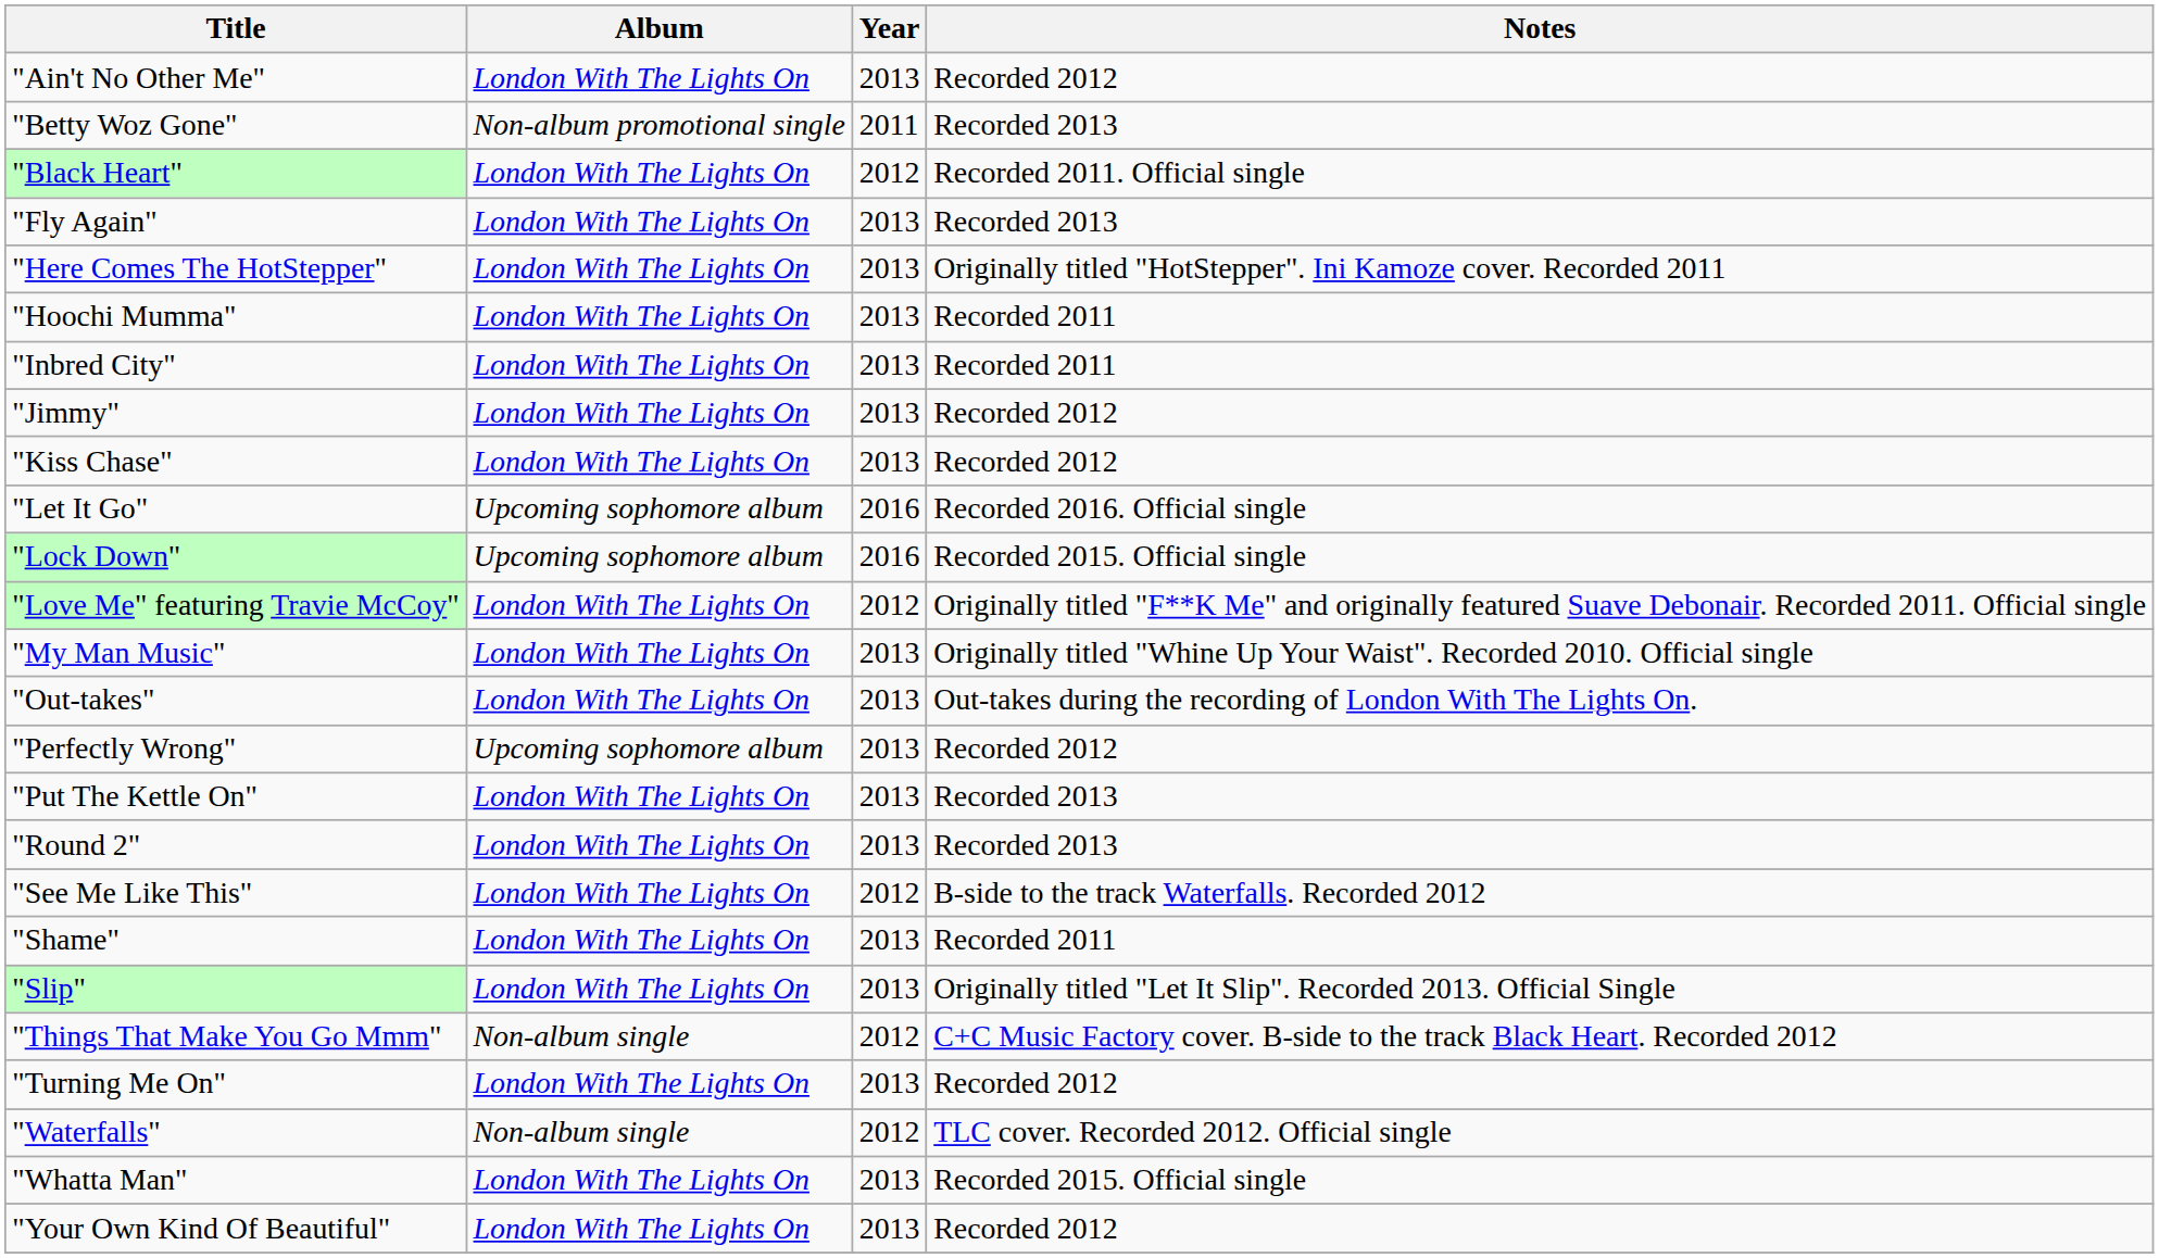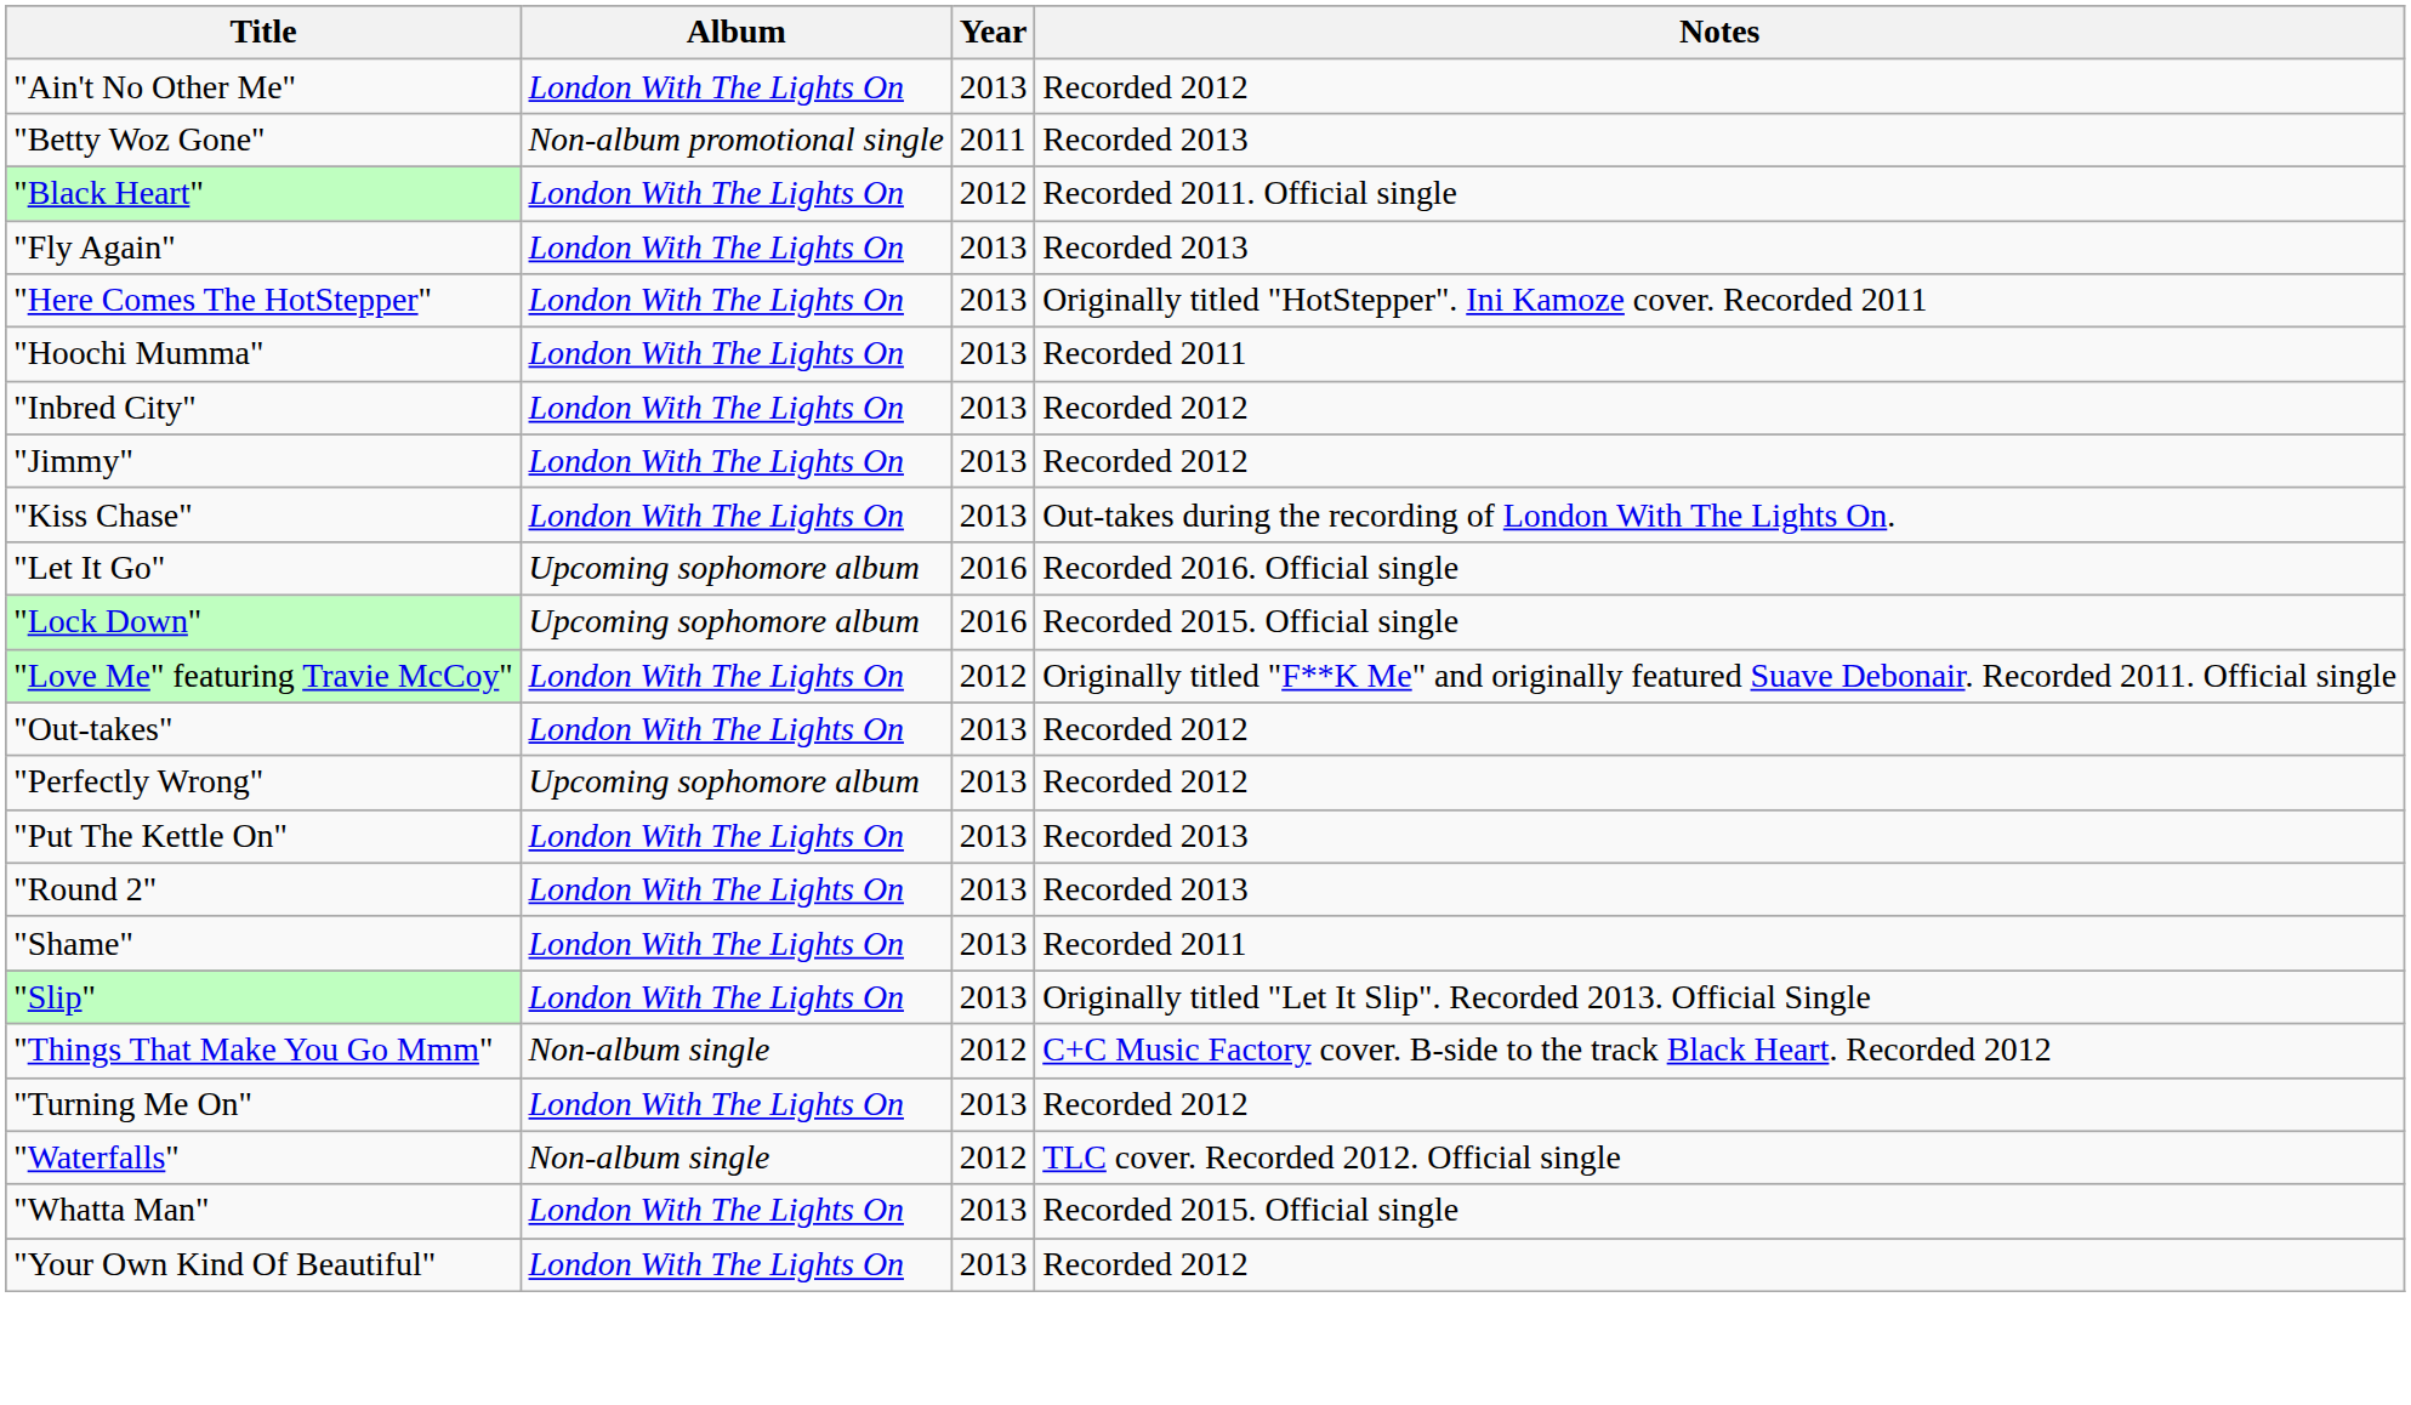"Inbred City" | Notes: Recorded 2011 -> Recorded 2012
"Kiss Chase" | Notes: Recorded 2012 -> Out-takes during the recording of London With The Lights On.
- row: "My Man Music" | London With The Lights On | 2013 | Originally titled "Whine Up Your Waist". Recorded 2010. Official single
"Out-takes" | Notes: Out-takes during the recording of London With The Lights On. -> Recorded 2012
- row: "See Me Like This" | London With The Lights On | 2012 | B-side to the track Waterfalls. Recorded 2012
